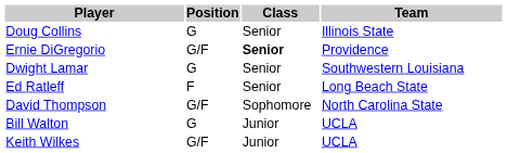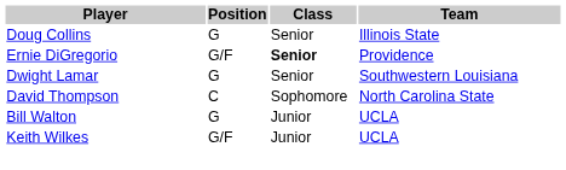- row: Ed Ratleff | F | Senior | Long Beach State
David Thompson | Position: G/F -> C
